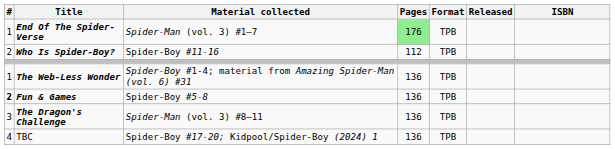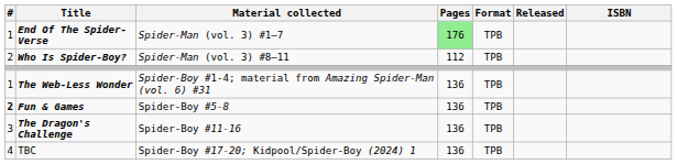Who Is Spider-Boy? | Material collected: Spider-Boy #11-16 -> Spider-Man (vol. 3) #8–11
The Dragon's Challenge | Material collected: Spider-Man (vol. 3) #8–11 -> Spider-Boy #11-16
